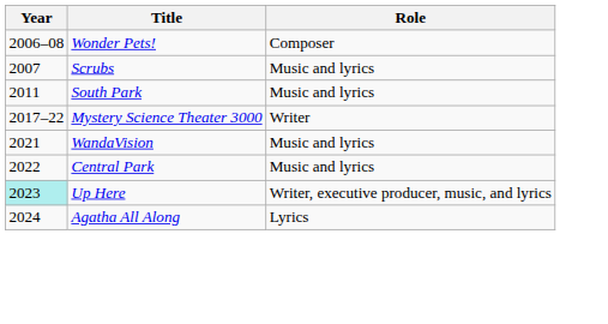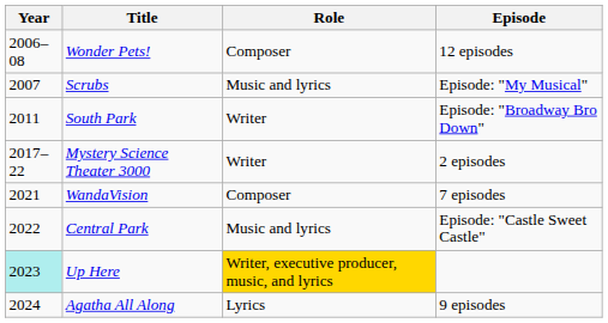+ column: Episode | 12 episodes | Episode: "My Musical" | Episode: "Broadway Bro Down" | 2 episodes | 7 episodes | Episode: "Castle Sweet Castle" | 9 episodes
South Park | Role: Music and lyrics -> Writer
WandaVision | Role: Music and lyrics -> Composer
Up Here | Role: no background -> gold background
